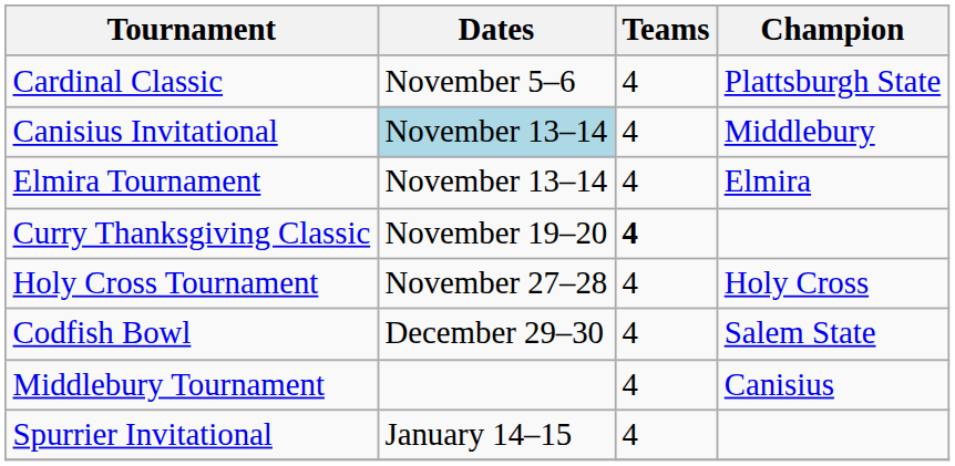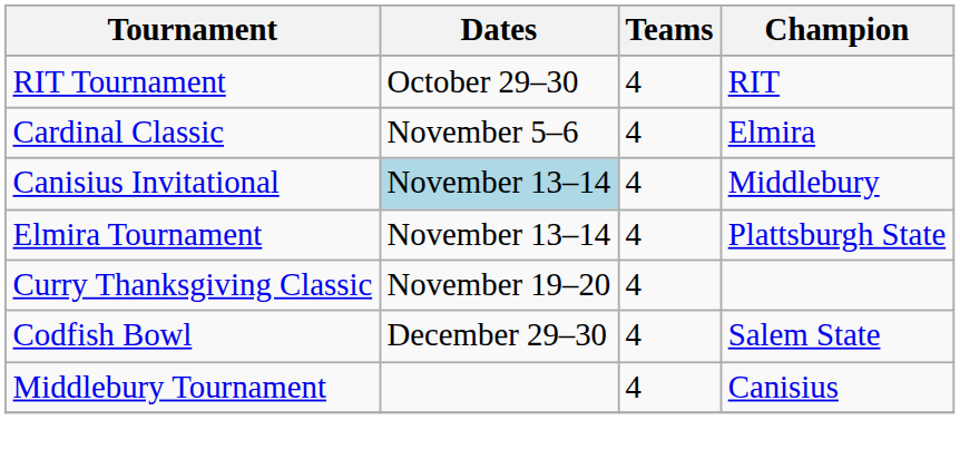+ row: RIT Tournament | October 29–30 | 4 | RIT
Cardinal Classic | Champion: Plattsburgh State -> Elmira
Elmira Tournament | Champion: Elmira -> Plattsburgh State
Curry Thanksgiving Classic | Teams: bold -> normal
- row: Holy Cross Tournament | November 27–28 | 4 | Holy Cross
- row: Spurrier Invitational | January 14–15 | 4
